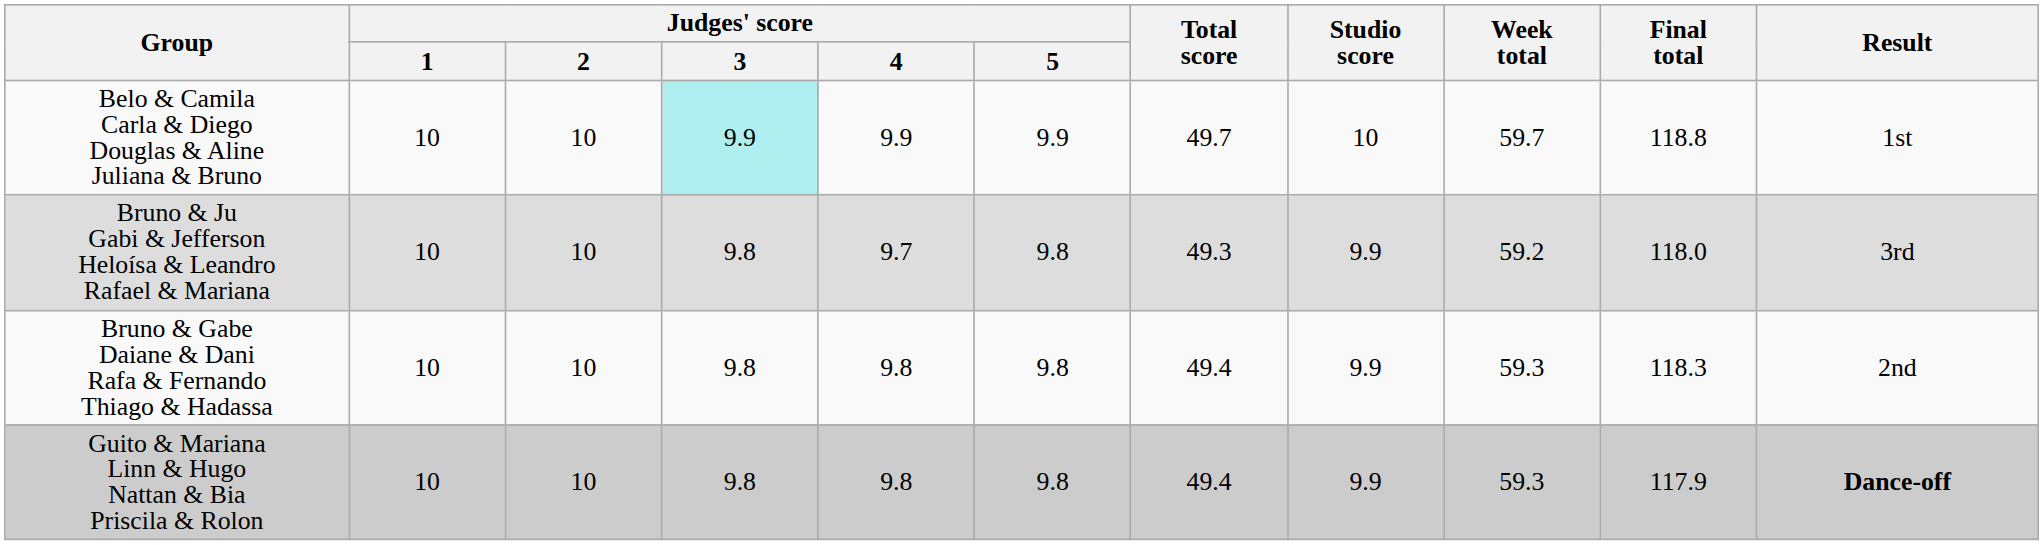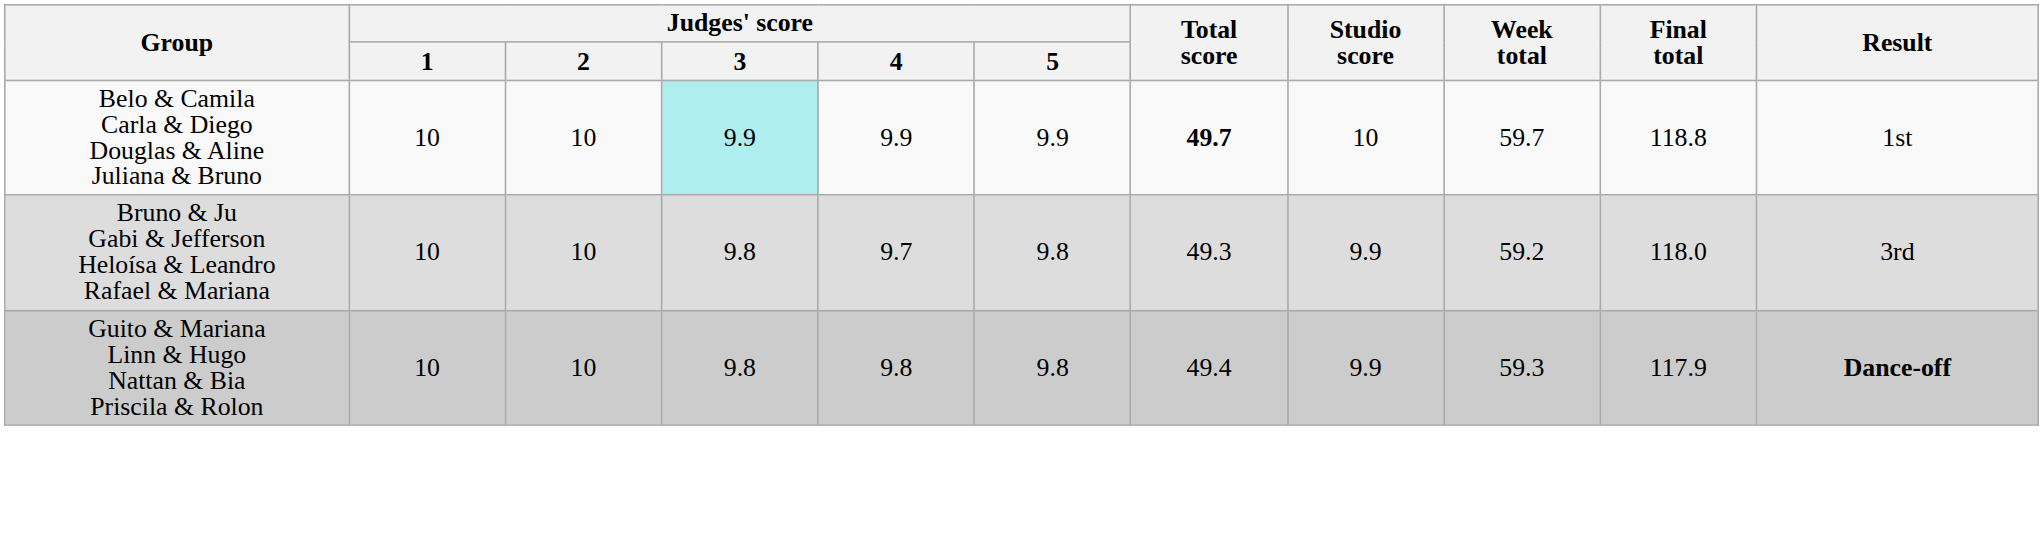Belo & Camila Carla & Diego Douglas & Aline Juliana & Bruno | Total score: normal -> bold
- row: Bruno & Gabe Daiane & Dani Rafa & Fernando Thiago & Hadassa | 10 | 10 | 9.8 | 9.8 | 9.8 | 49.4 | 9.9 | 59.3 | 118.3 | 2nd
